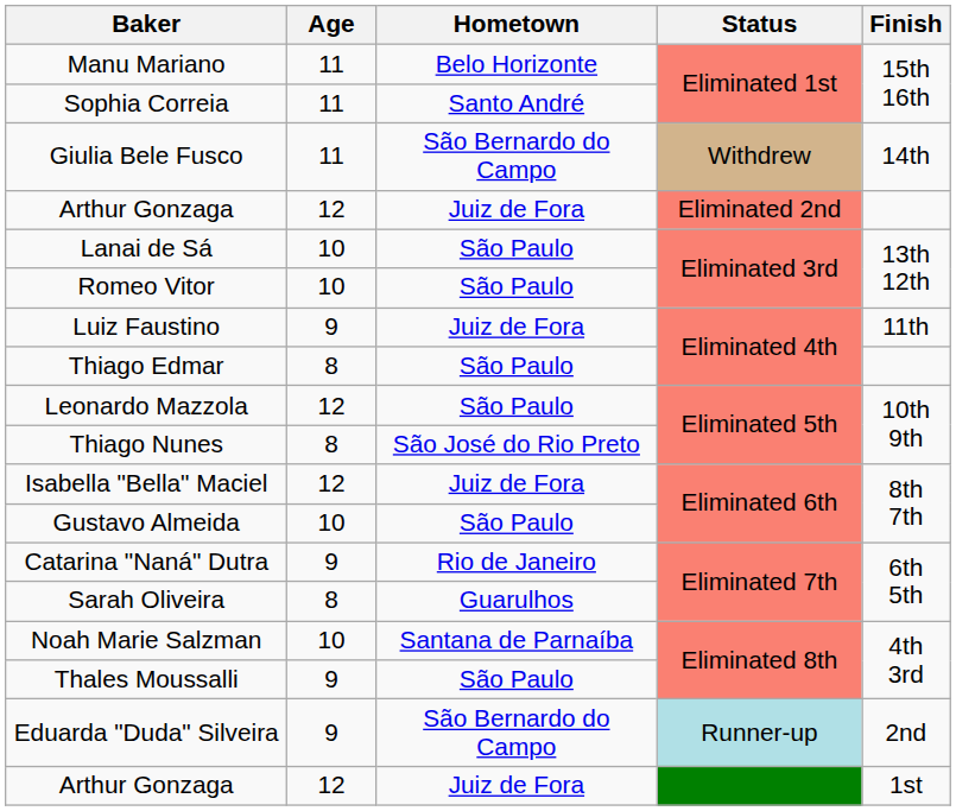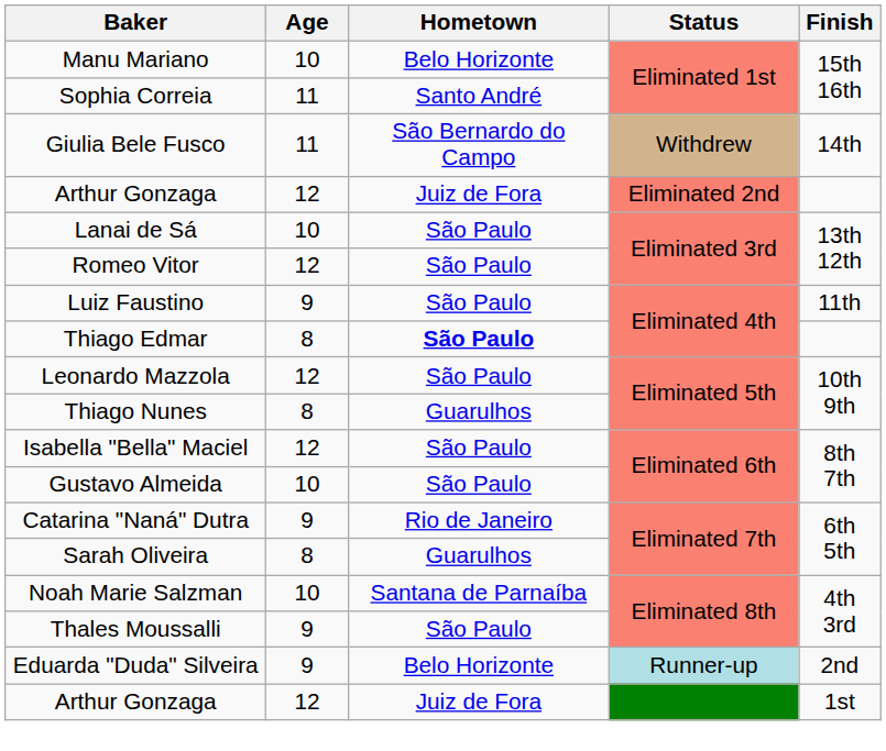Manu Mariano | Age: 11 -> 10
Romeo Vitor | Age: 10 -> 12
Luiz Faustino | Hometown: Juiz de Fora -> São Paulo
Thiago Edmar | Hometown: normal -> bold
Thiago Nunes | Hometown: São José do Rio Preto -> Guarulhos
Isabella "Bella" Maciel | Hometown: Juiz de Fora -> São Paulo
Eduarda "Duda" Silveira | Hometown: São Bernardo do Campo -> Belo Horizonte
